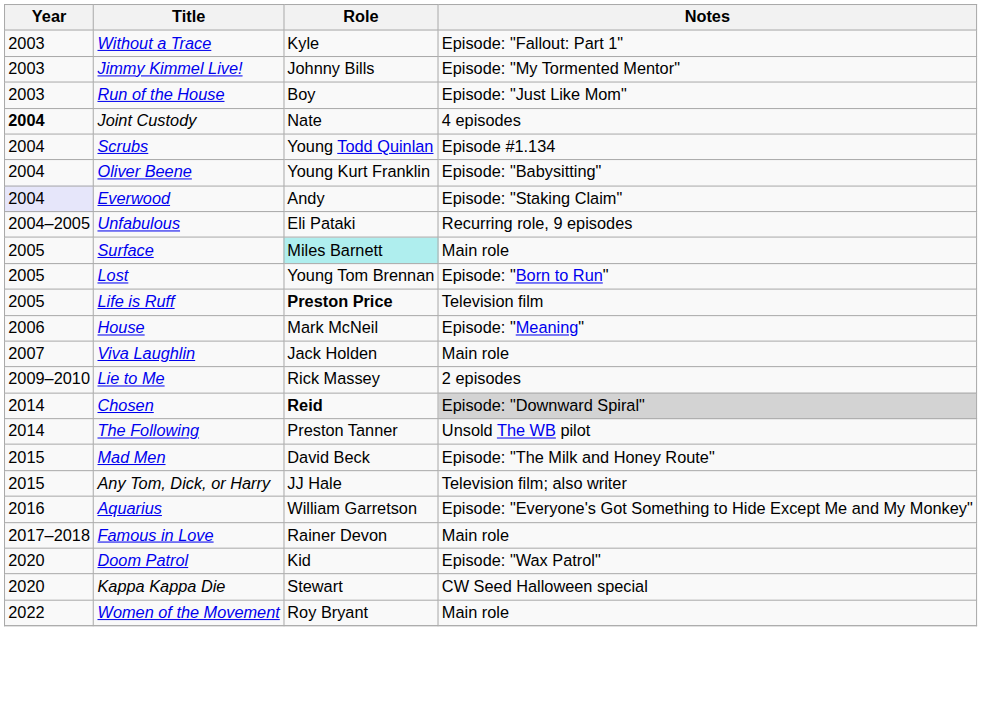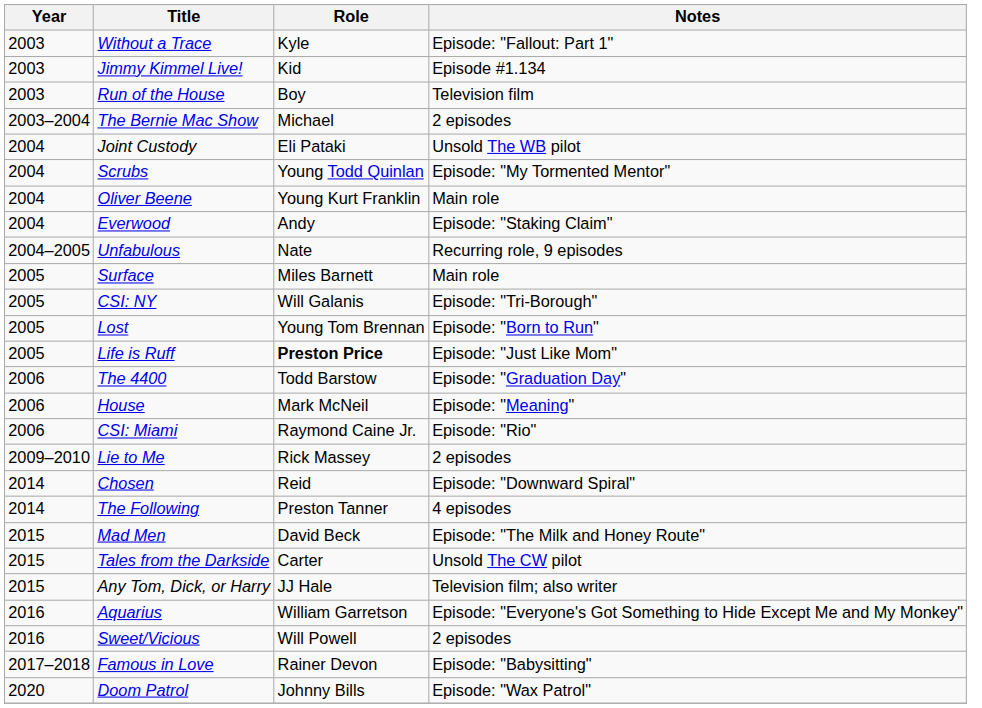Jimmy Kimmel Live! | Role: Johnny Bills -> Kid
Jimmy Kimmel Live! | Notes: Episode: "My Tormented Mentor" -> Episode #1.134
Run of the House | Notes: Episode: "Just Like Mom" -> Television film
+ row: 2003–2004 | The Bernie Mac Show | Michael | 2 episodes
Joint Custody | Year: bold -> normal
Joint Custody | Role: Nate -> Eli Pataki
Joint Custody | Notes: 4 episodes -> Unsold The WB pilot
Scrubs | Notes: Episode #1.134 -> Episode: "My Tormented Mentor"
Oliver Beene | Notes: Episode: "Babysitting" -> Main role
Everwood | Year: lavender background -> no background
Unfabulous | Role: Eli Pataki -> Nate
Surface | Role: paleturquoise background -> no background
+ row: 2005 | CSI: NY | Will Galanis | Episode: "Tri-Borough"
Life is Ruff | Notes: Television film -> Episode: "Just Like Mom"
+ row: 2006 | The 4400 | Todd Barstow | Episode: "Graduation Day"
+ row: 2006 | CSI: Miami | Raymond Caine Jr. | Episode: "Rio"
- row: 2007 | Viva Laughlin | Jack Holden | Main role
Chosen | Role: bold -> normal
Chosen | Notes: lightgrey background -> no background
The Following | Notes: Unsold The WB pilot -> 4 episodes
+ row: 2015 | Tales from the Darkside | Carter | Unsold The CW pilot
+ row: 2016 | Sweet/Vicious | Will Powell | 2 episodes
Famous in Love | Notes: Main role -> Episode: "Babysitting"
Doom Patrol | Role: Kid -> Johnny Bills
- row: 2020 | Kappa Kappa Die | Stewart | CW Seed Halloween special
- row: 2022 | Women of the Movement | Roy Bryant | Main role
